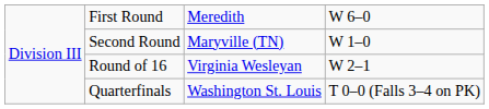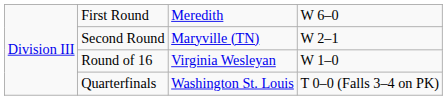Second Round | column 4: W 1–0 -> W 2–1
Round of 16 | column 4: W 2–1 -> W 1–0
